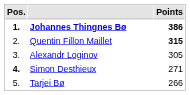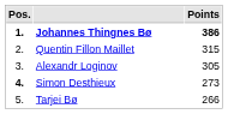Quentin Fillon Maillet | Points: bold -> normal
Simon Desthieux | Points: 271 -> 273
